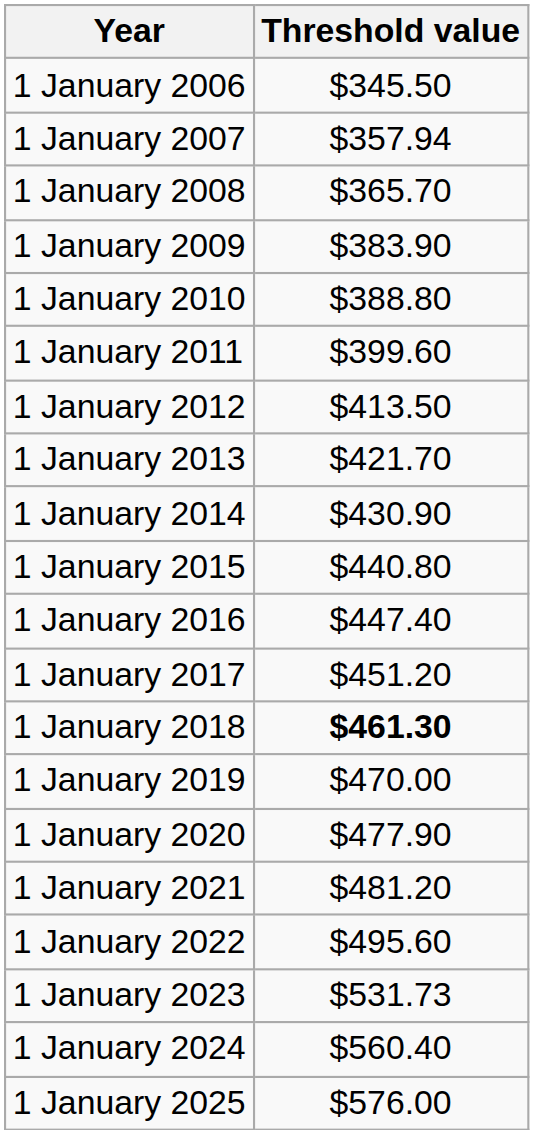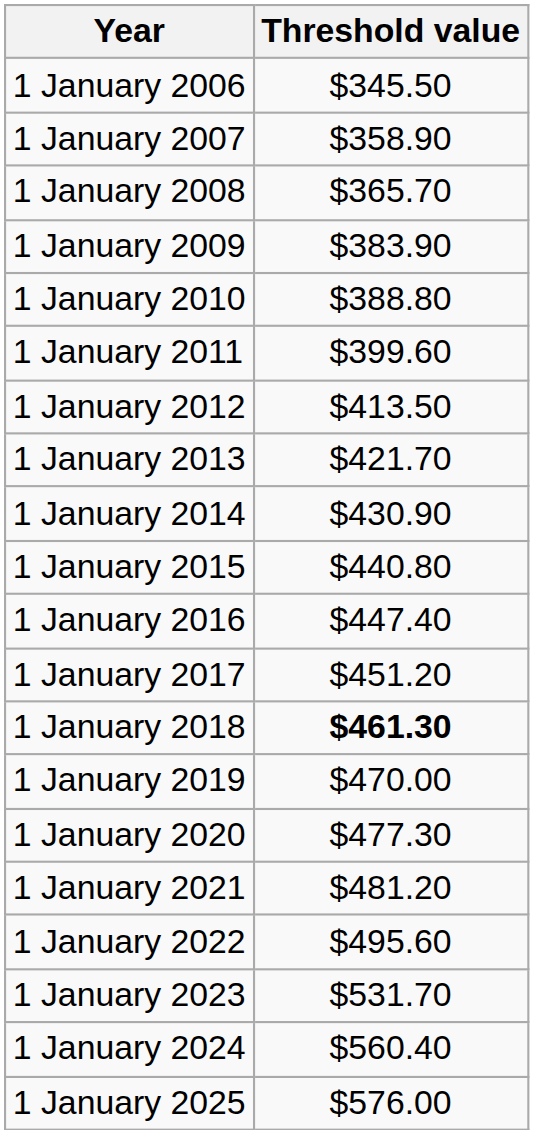1 January 2007 | Threshold value: $357.94 -> $358.90
1 January 2020 | Threshold value: $477.90 -> $477.30
1 January 2023 | Threshold value: $531.73 -> $531.70
